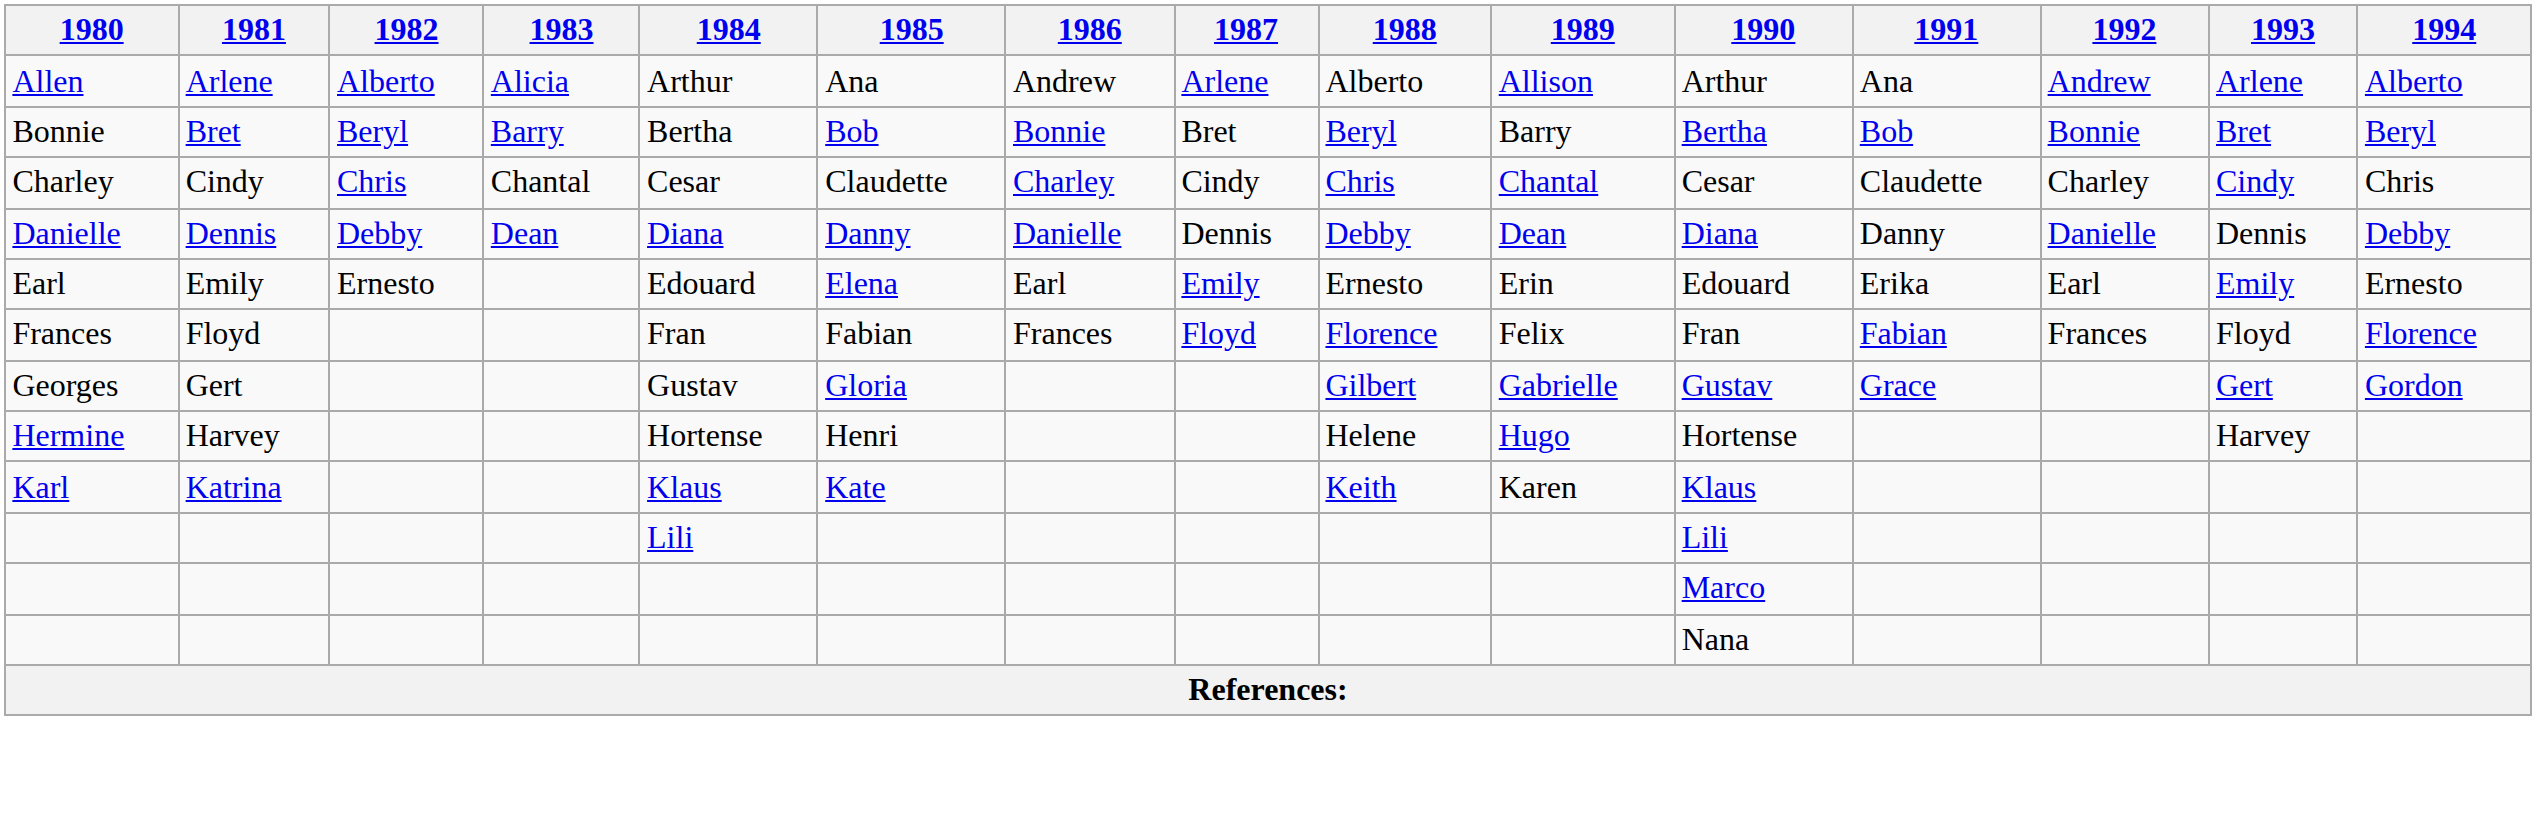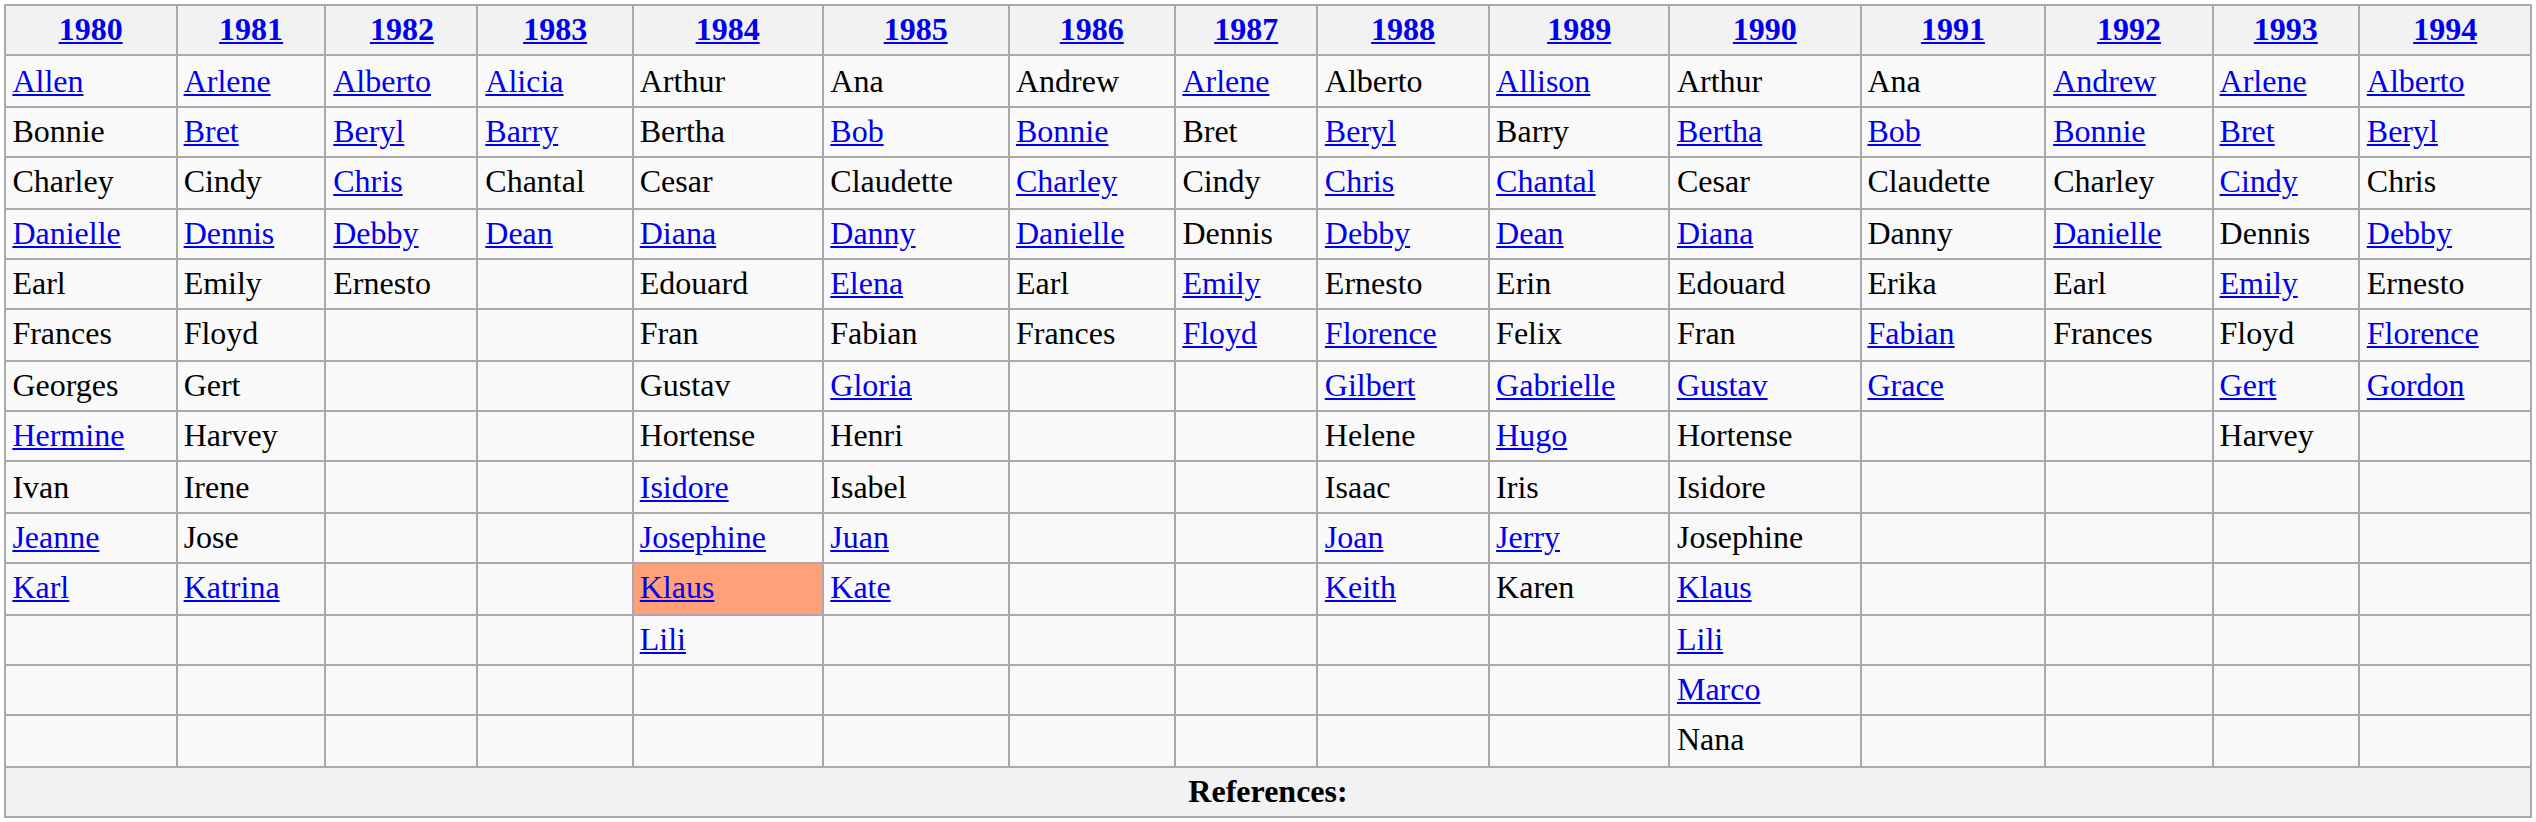+ row: Ivan | Irene | Isidore | Isabel | Isaac | Iris | Isidore
+ row: Jeanne | Jose | Josephine | Juan | Joan | Jerry | Josephine
Karl | 1984: no background -> lightsalmon background
